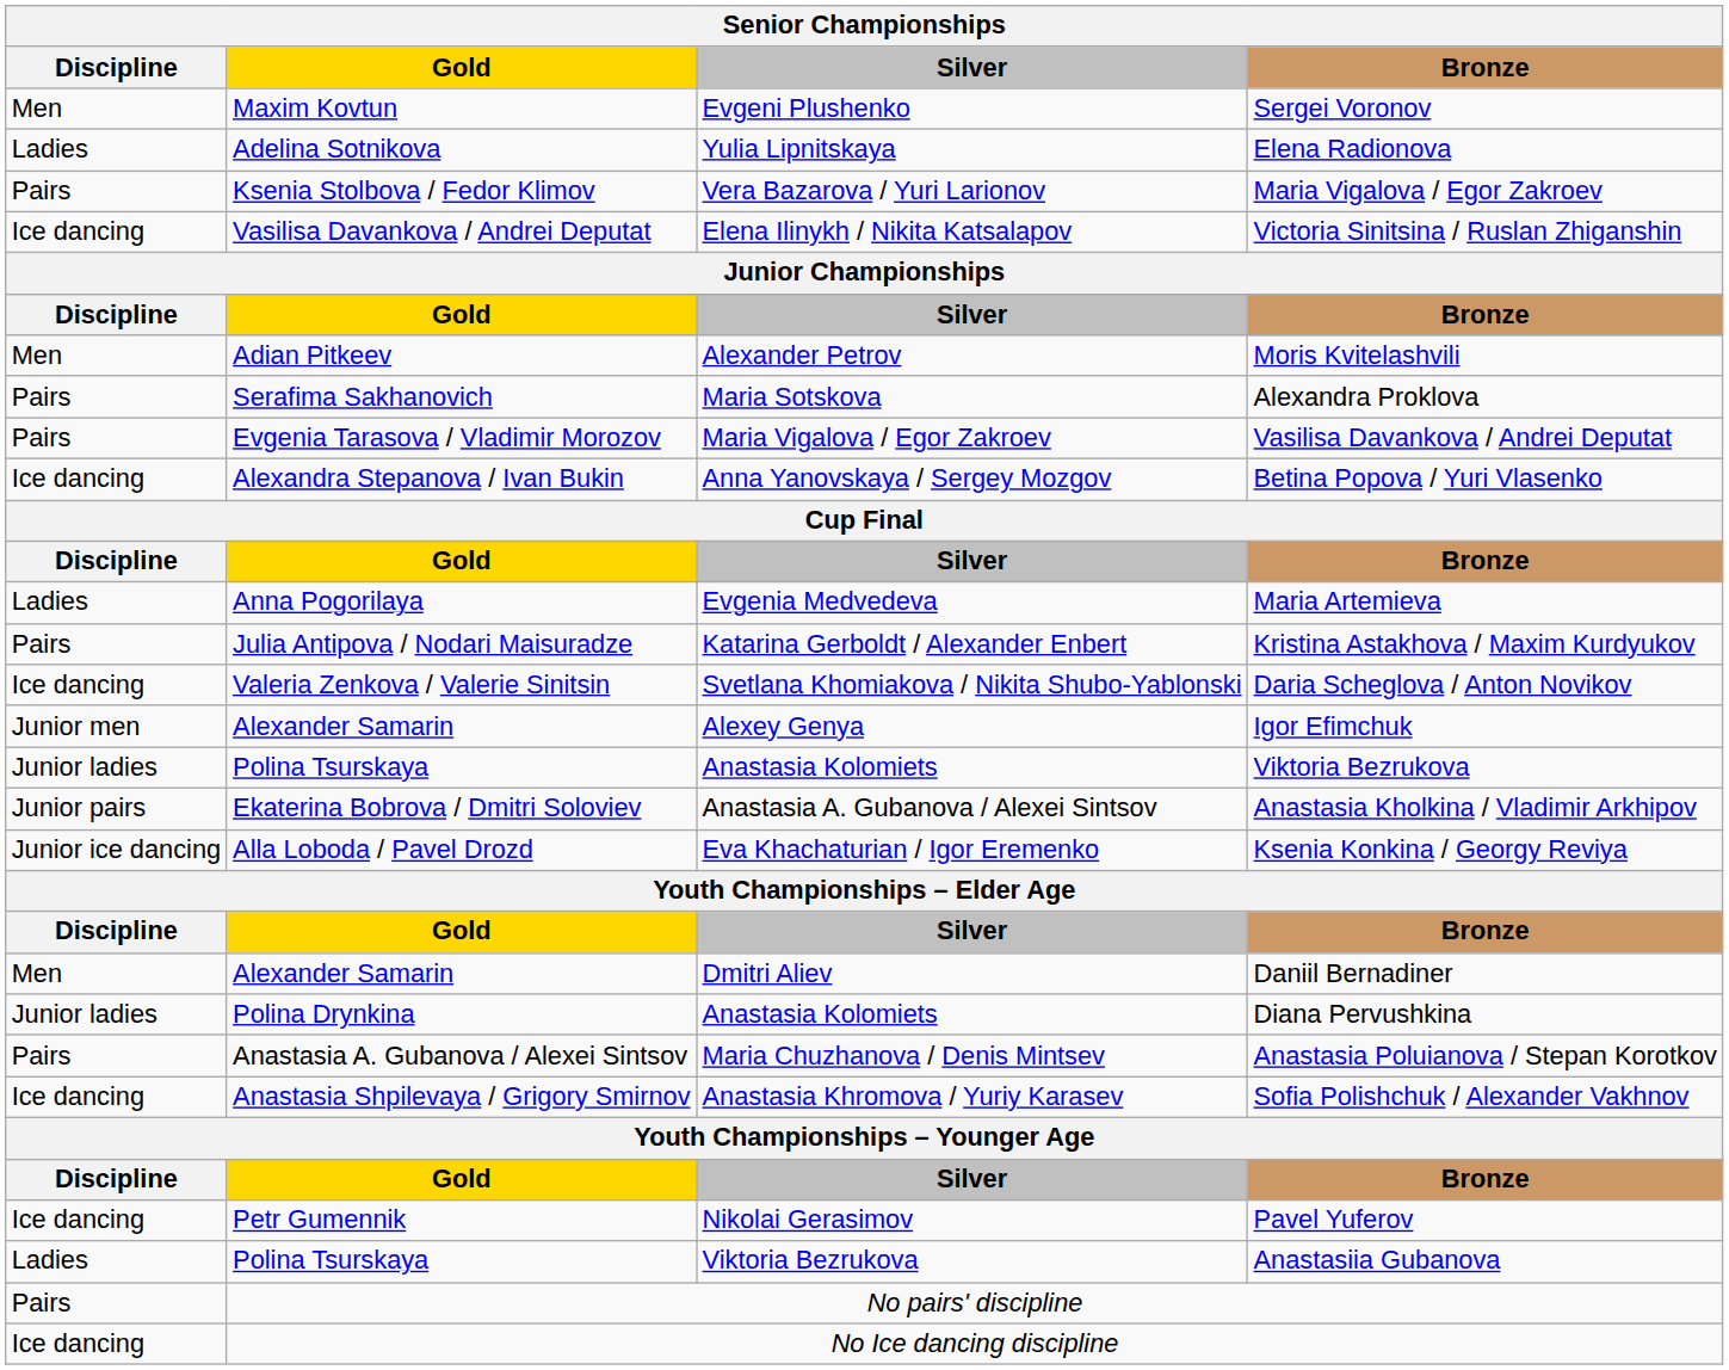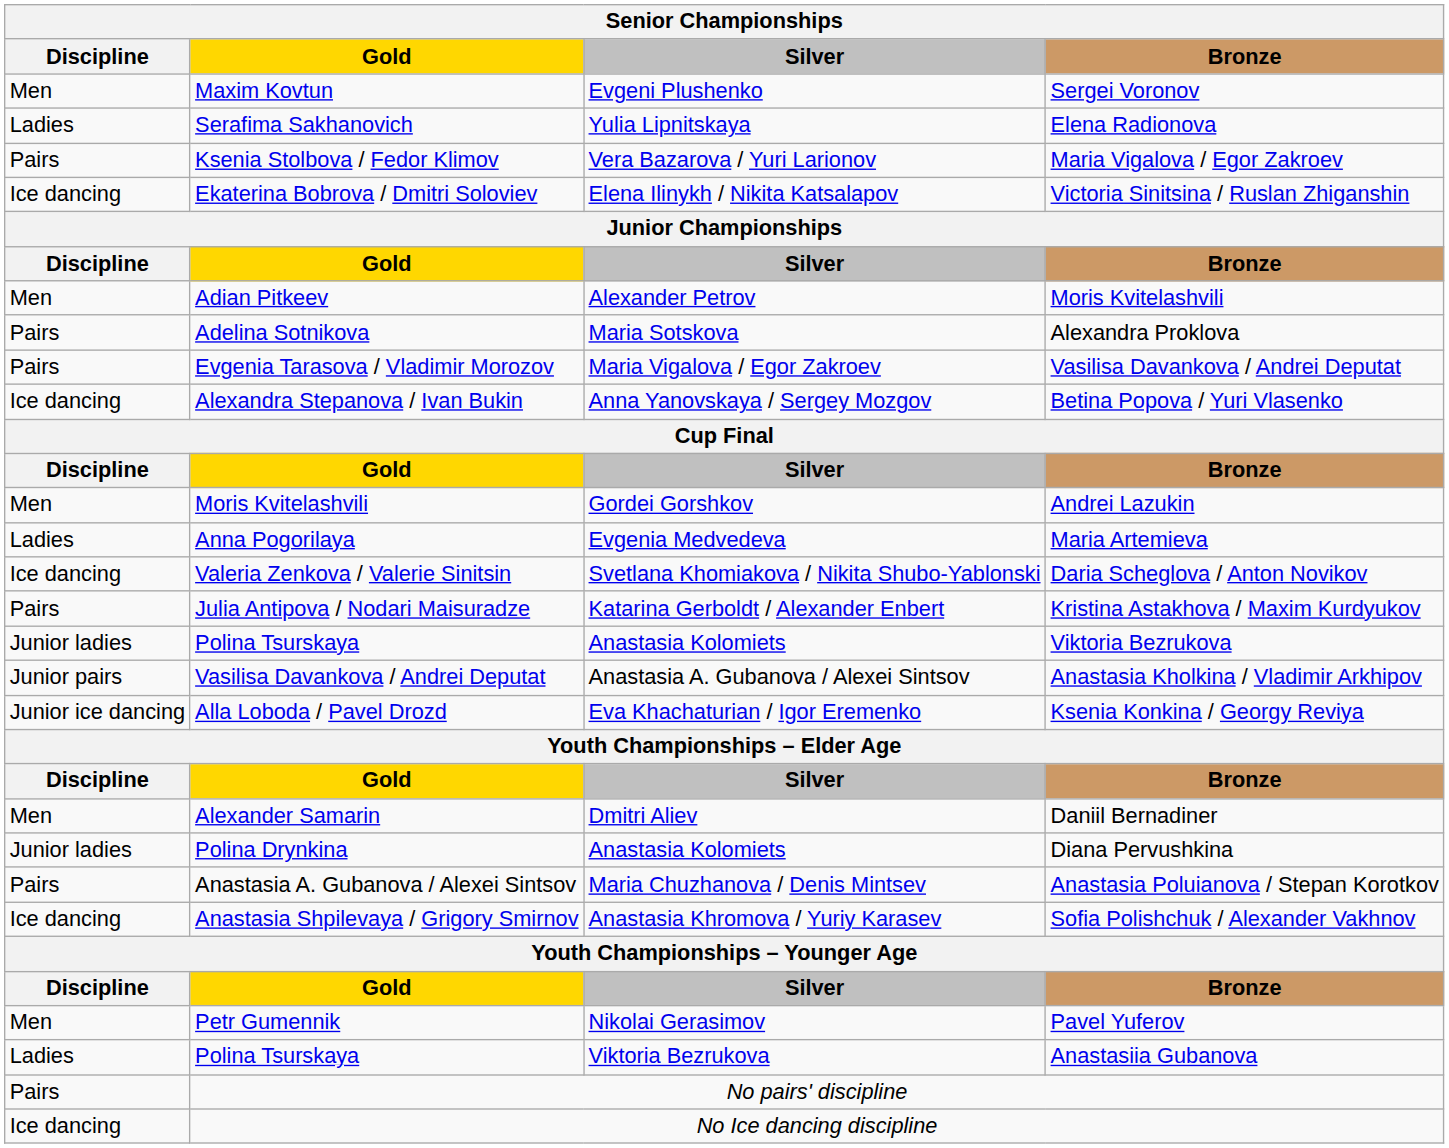Elena Radionova | Gold: Adelina Sotnikova -> Serafima Sakhanovich
Victoria Sinitsina / Ruslan Zhiganshin | Gold: Vasilisa Davankova / Andrei Deputat -> Ekaterina Bobrova / Dmitri Soloviev
Alexandra Proklova | Gold: Serafima Sakhanovich -> Adelina Sotnikova
+ row: Men | Moris Kvitelashvili | Gordei Gorshkov | Andrei Lazukin
rows swapped: Kristina Astakhova / Maxim Kurdyukov <-> Daria Scheglova / Anton Novikov
- row: Junior men | Alexander Samarin | Alexey Genya | Igor Efimchuk
Anastasia Kholkina / Vladimir Arkhipov | Gold: Ekaterina Bobrova / Dmitri Soloviev -> Vasilisa Davankova / Andrei Deputat
Pavel Yuferov | Discipline: Ice dancing -> Men
